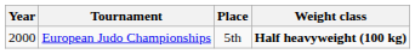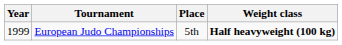European Judo Championships | Year: 2000 -> 1999
